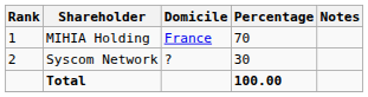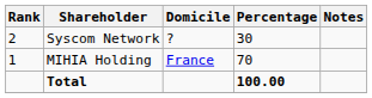rows swapped: MIHIA Holding <-> Syscom Network
